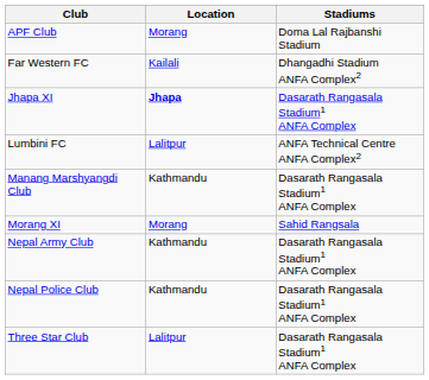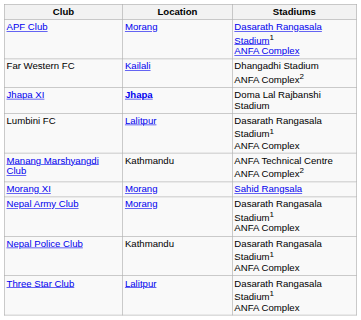APF Club | Stadiums: Doma Lal Rajbanshi Stadium -> Dasarath Rangasala Stadium1 ANFA Complex
Jhapa XI | Stadiums: Dasarath Rangasala Stadium1 ANFA Complex -> Doma Lal Rajbanshi Stadium
Lumbini FC | Stadiums: ANFA Technical Centre ANFA Complex2 -> Dasarath Rangasala Stadium1 ANFA Complex
Manang Marshyangdi Club | Stadiums: Dasarath Rangasala Stadium1 ANFA Complex -> ANFA Technical Centre ANFA Complex2
Nepal Army Club | Location: Kathmandu -> Morang
